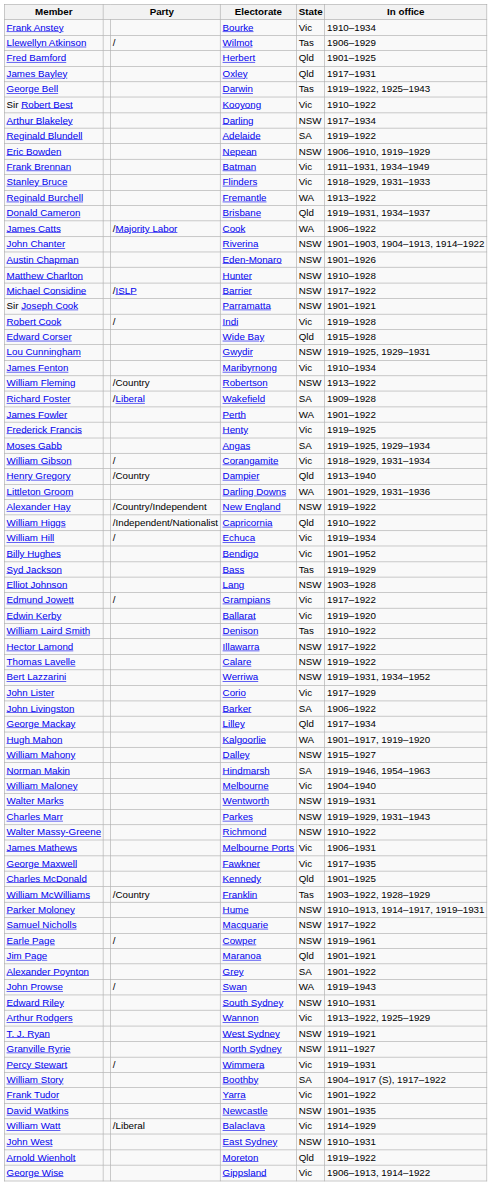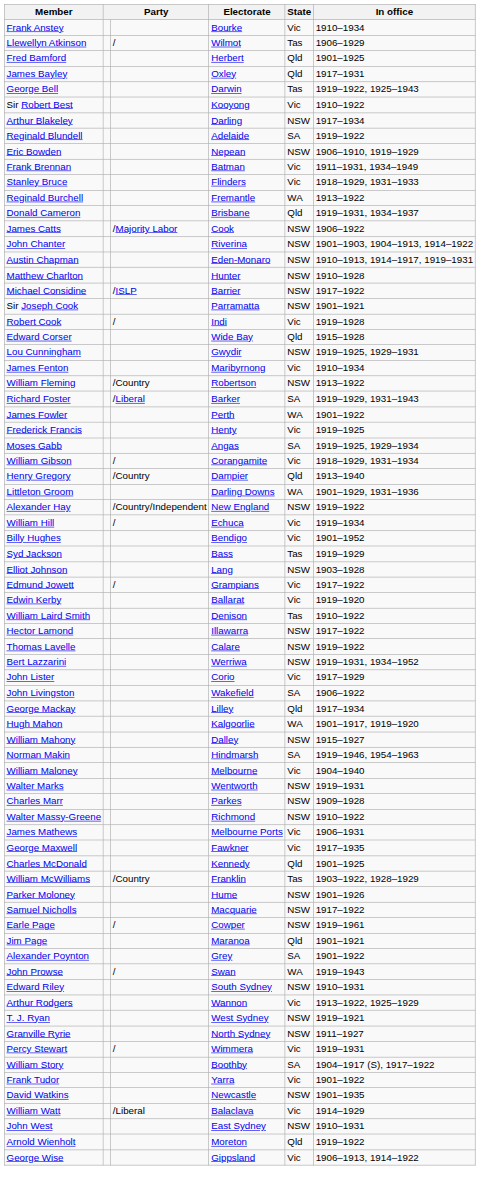James Catts | State: WA -> NSW
Austin Chapman | In office: 1901–1926 -> 1910–1913, 1914–1917, 1919–1931
Richard Foster | Electorate: Wakefield -> Barker
Richard Foster | In office: 1909–1928 -> 1919–1929, 1931–1943
- row: William Higgs | /Independent/Nationalist | Capricornia | Qld | 1910–1922
John Livingston | Electorate: Barker -> Wakefield
Charles Marr | In office: 1919–1929, 1931–1943 -> 1909–1928
Parker Moloney | In office: 1910–1913, 1914–1917, 1919–1931 -> 1901–1926
